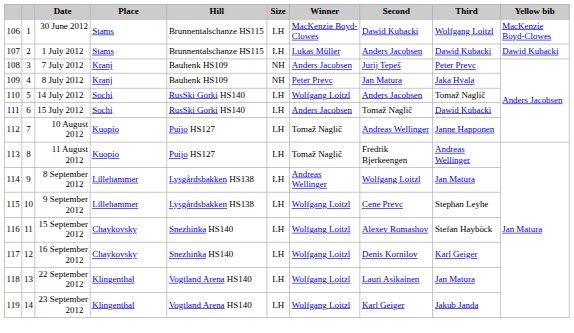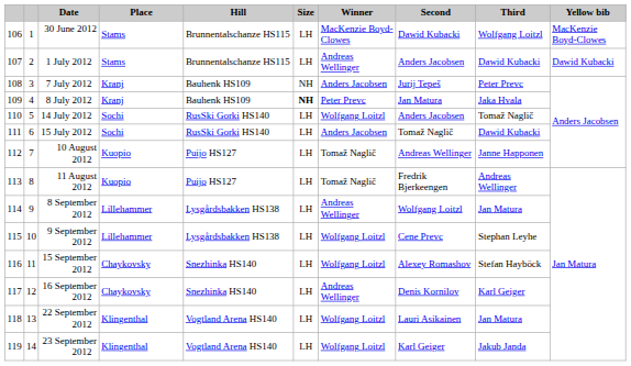1 July 2012 | Winner: Lukas Müller -> Andreas Wellinger
8 July 2012 | Size: normal -> bold
16 September 2012 | Winner: Wolfgang Loitzl -> Andreas Wellinger
